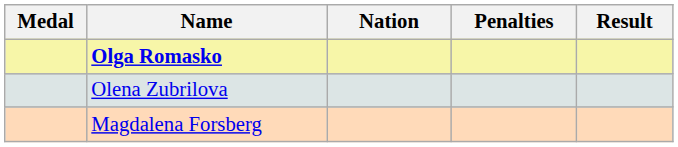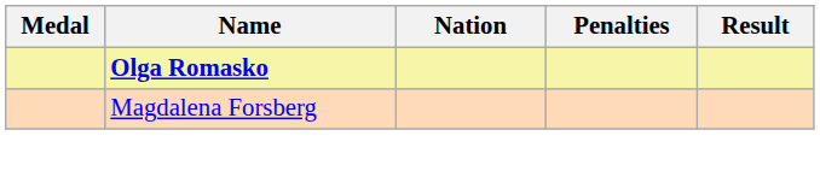- row: Olena Zubrilova
